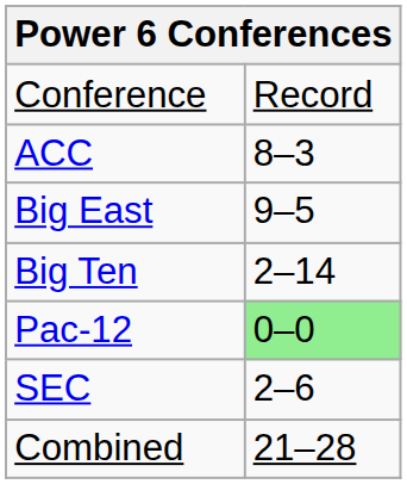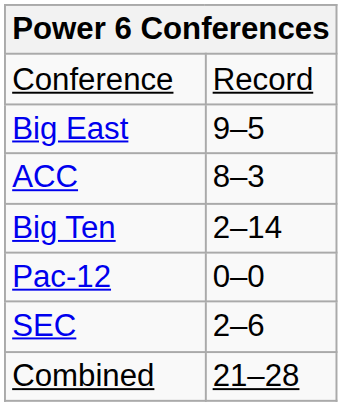rows swapped: ACC <-> Big East
Pac-12 | column 2: lightgreen background -> no background
